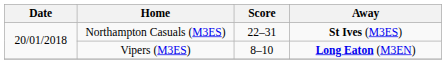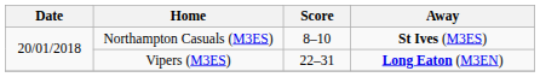Northampton Casuals (M3ES) | Score: 22–31 -> 8–10
Vipers (M3ES) | Score: 8–10 -> 22–31
